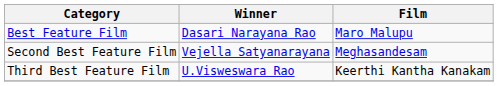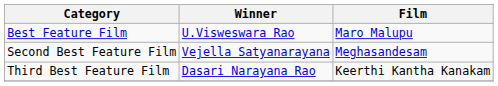Best Feature Film | Winner: Dasari Narayana Rao -> U.Visweswara Rao
Third Best Feature Film | Winner: U.Visweswara Rao -> Dasari Narayana Rao
